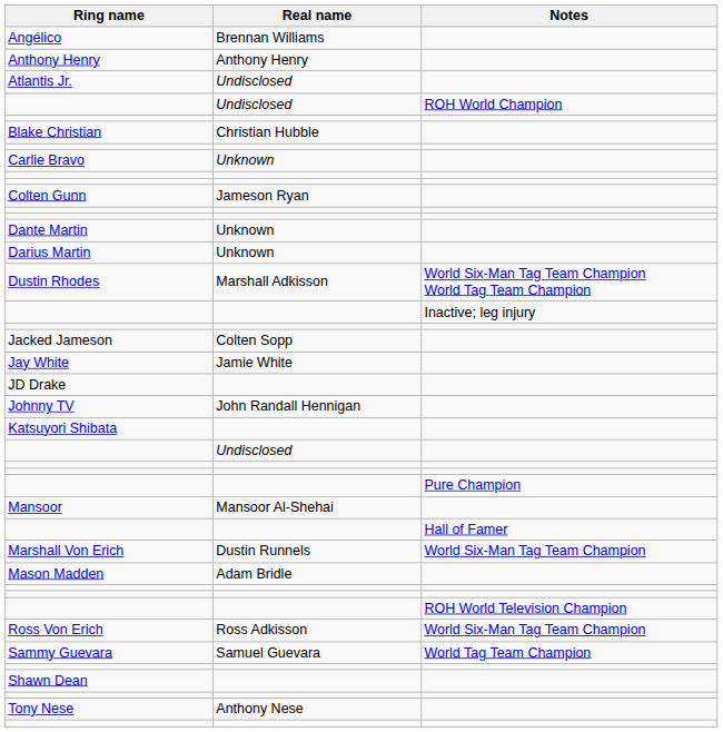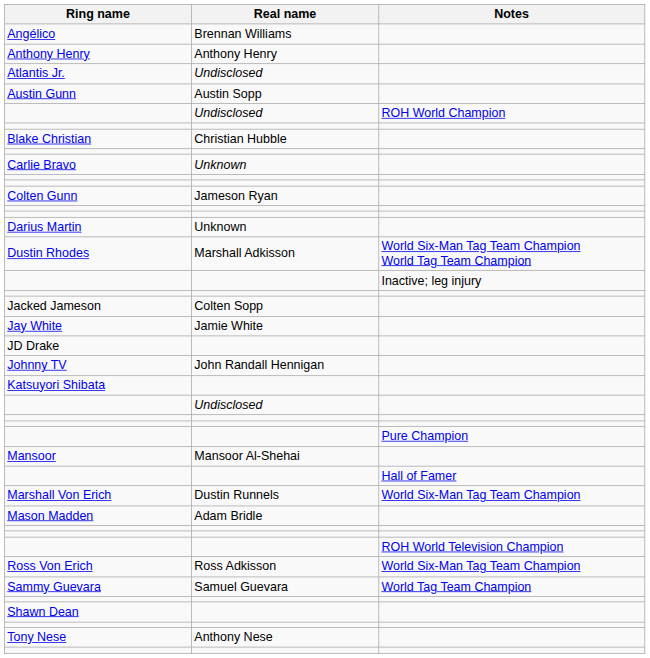+ row: Austin Gunn | Austin Sopp
- row: Dante Martin | Unknown
